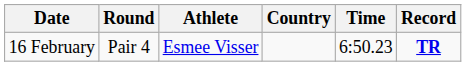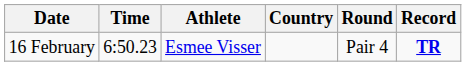columns swapped: Round <-> Time
